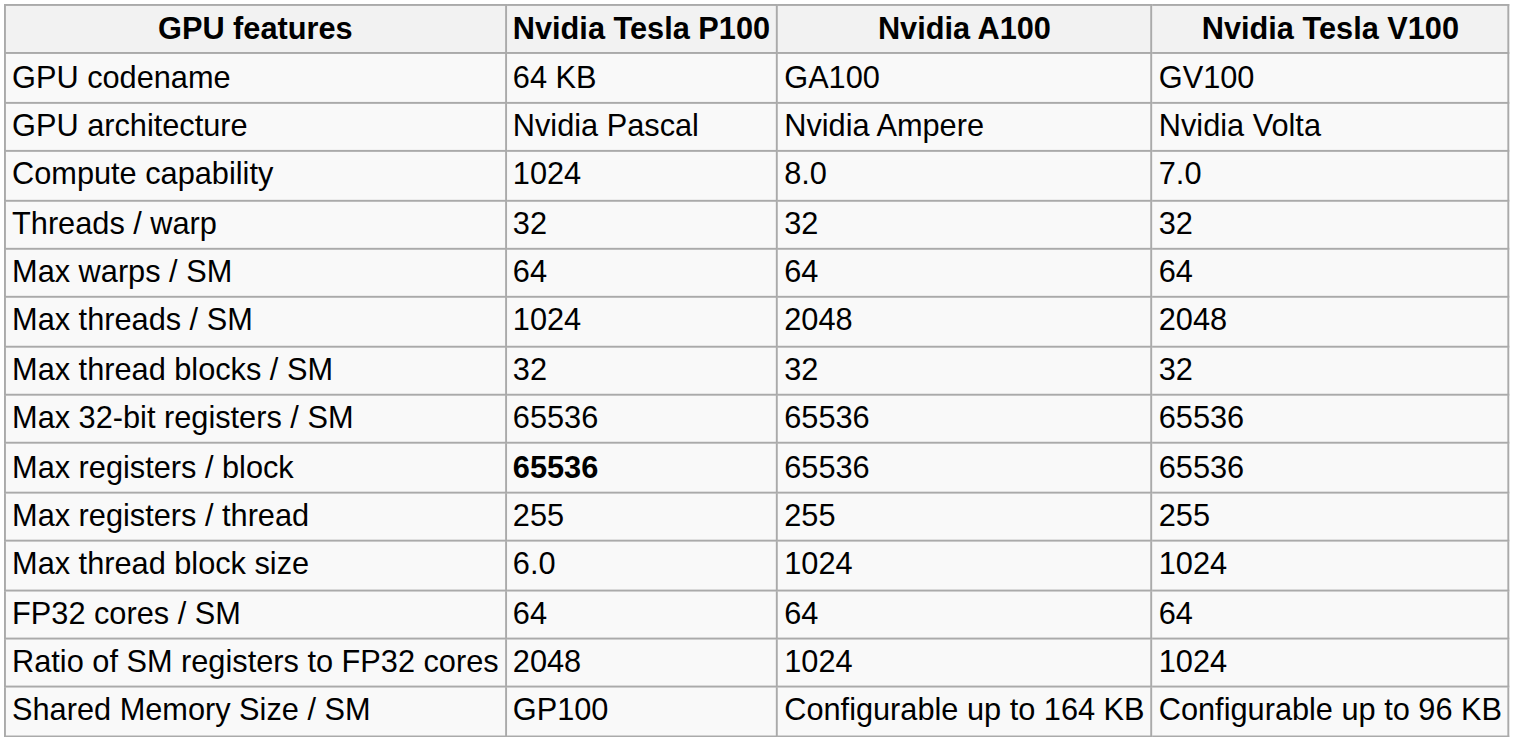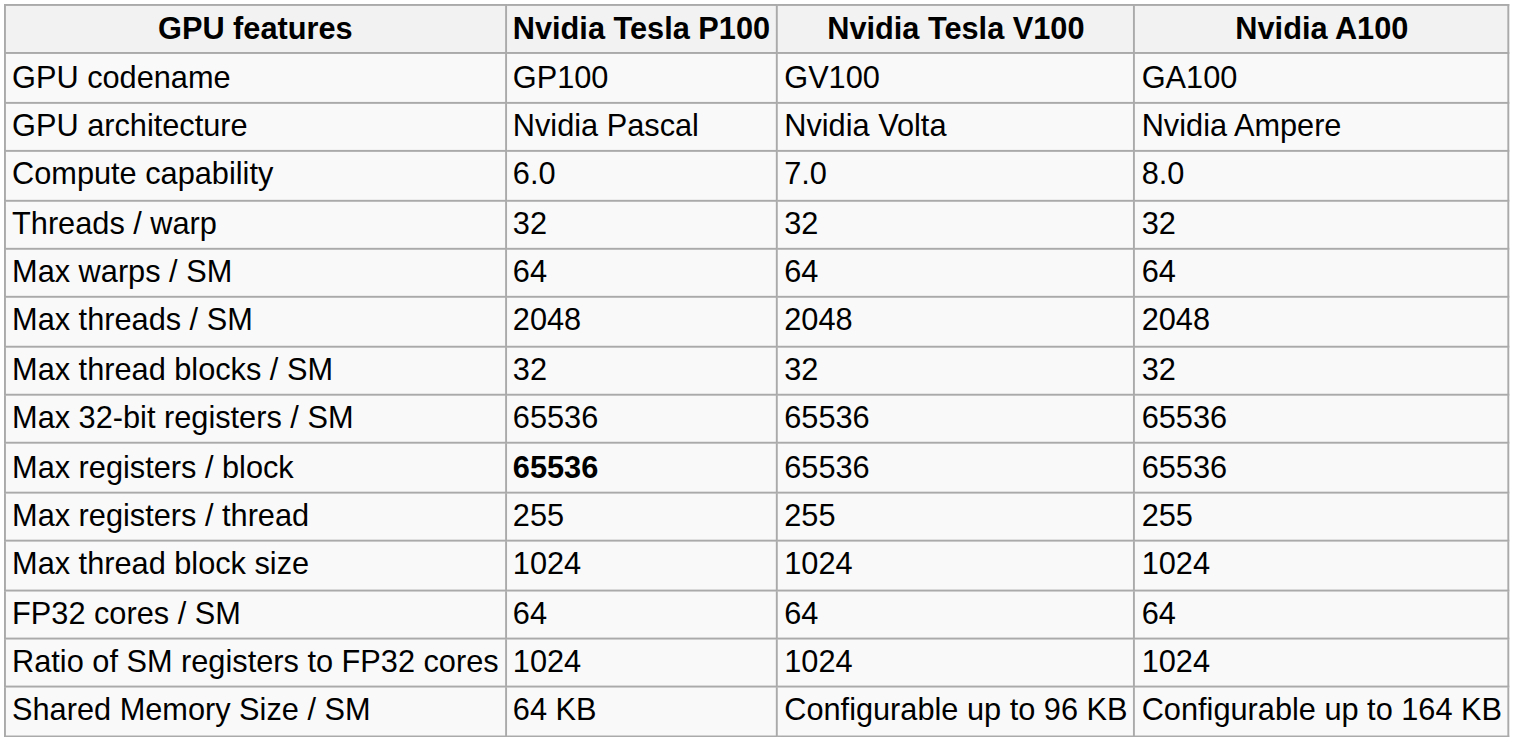columns swapped: Nvidia Tesla V100 <-> Nvidia A100
GPU codename | Nvidia Tesla P100: 64 KB -> GP100
Compute capability | Nvidia Tesla P100: 1024 -> 6.0
Max threads / SM | Nvidia Tesla P100: 1024 -> 2048
Max thread block size | Nvidia Tesla P100: 6.0 -> 1024
Ratio of SM registers to FP32 cores | Nvidia Tesla P100: 2048 -> 1024
Shared Memory Size / SM | Nvidia Tesla P100: GP100 -> 64 KB
